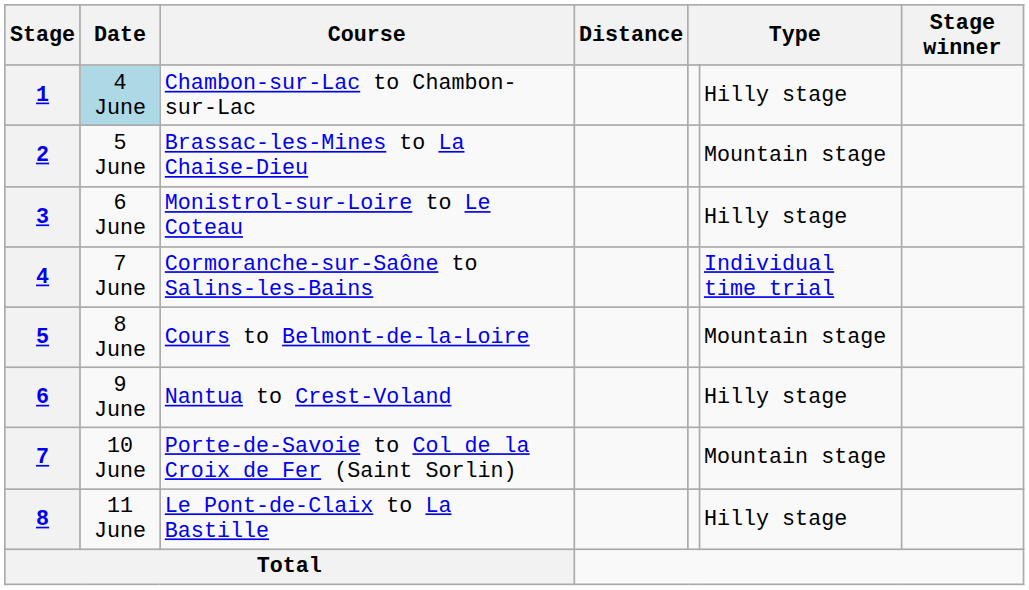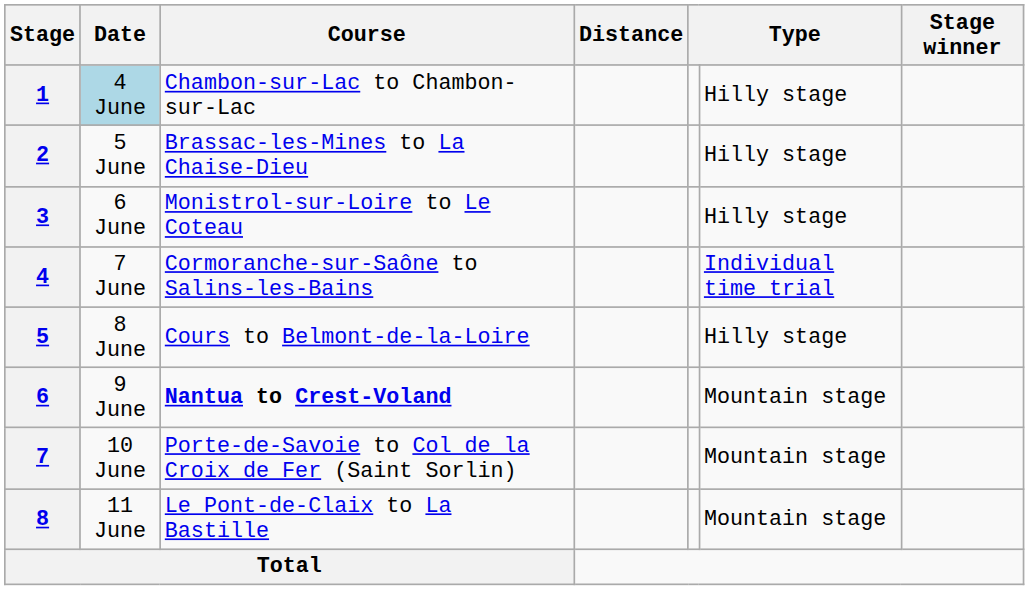2 | column 6: Mountain stage -> Hilly stage
5 | column 6: Mountain stage -> Hilly stage
6 | Course: normal -> bold
6 | column 6: Hilly stage -> Mountain stage
8 | column 6: Hilly stage -> Mountain stage
